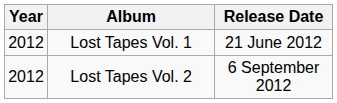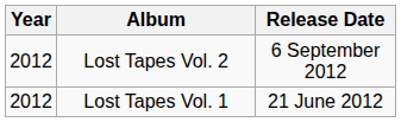rows swapped: Lost Tapes Vol. 1 <-> Lost Tapes Vol. 2
